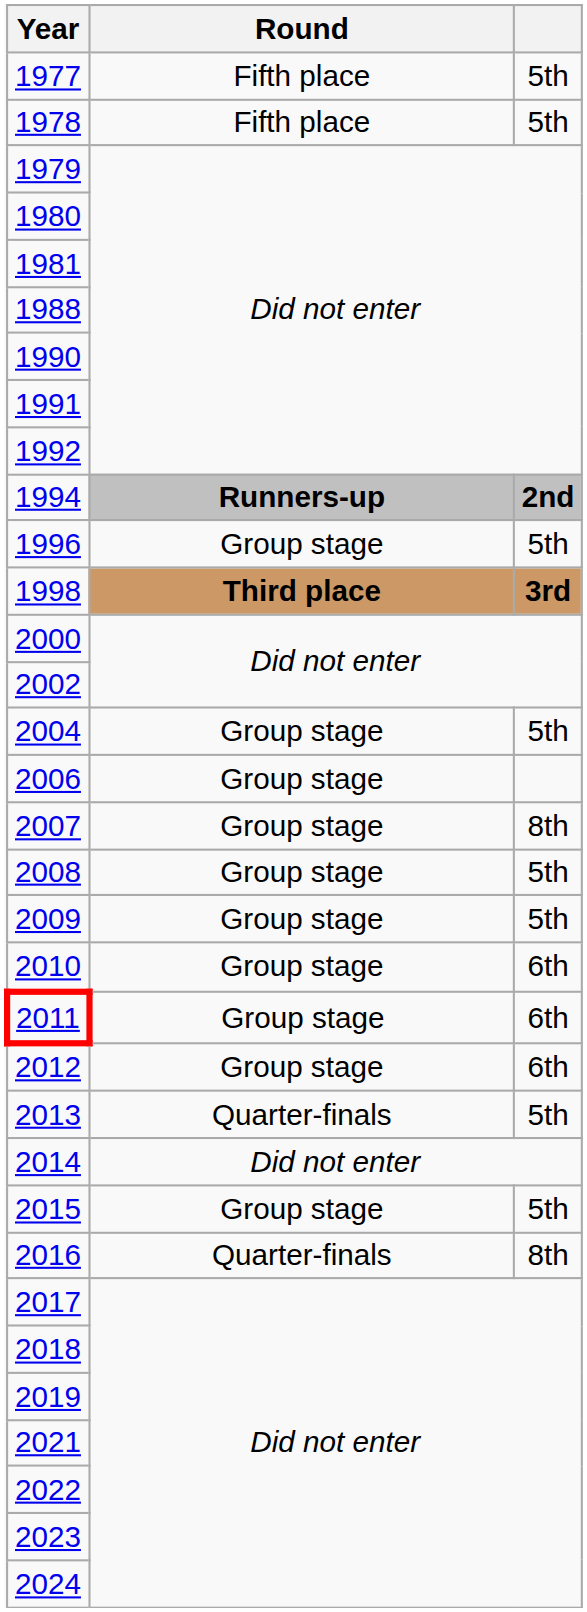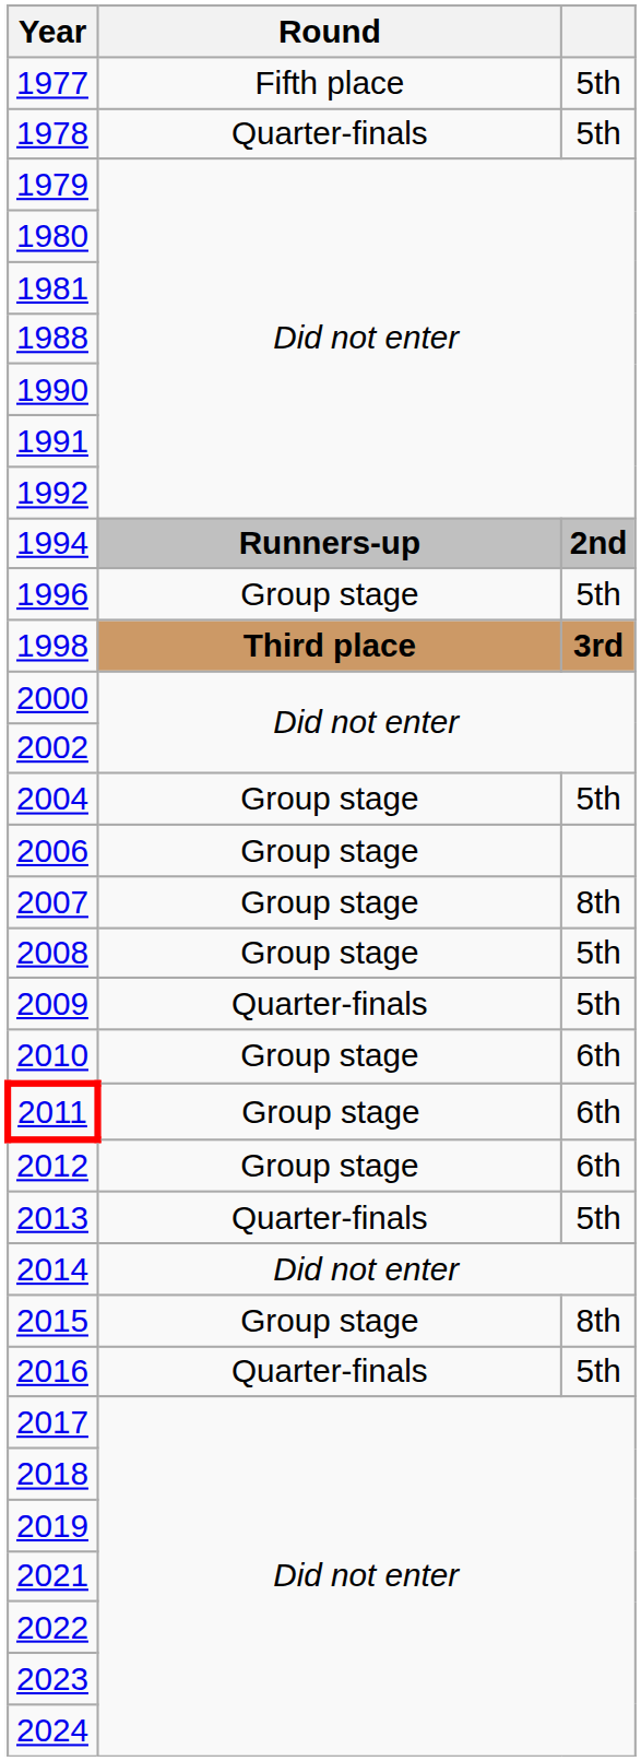1978 | Round: Fifth place -> Quarter-finals
2009 | Round: Group stage -> Quarter-finals
2015 | column 3: 5th -> 8th
2016 | column 3: 8th -> 5th
